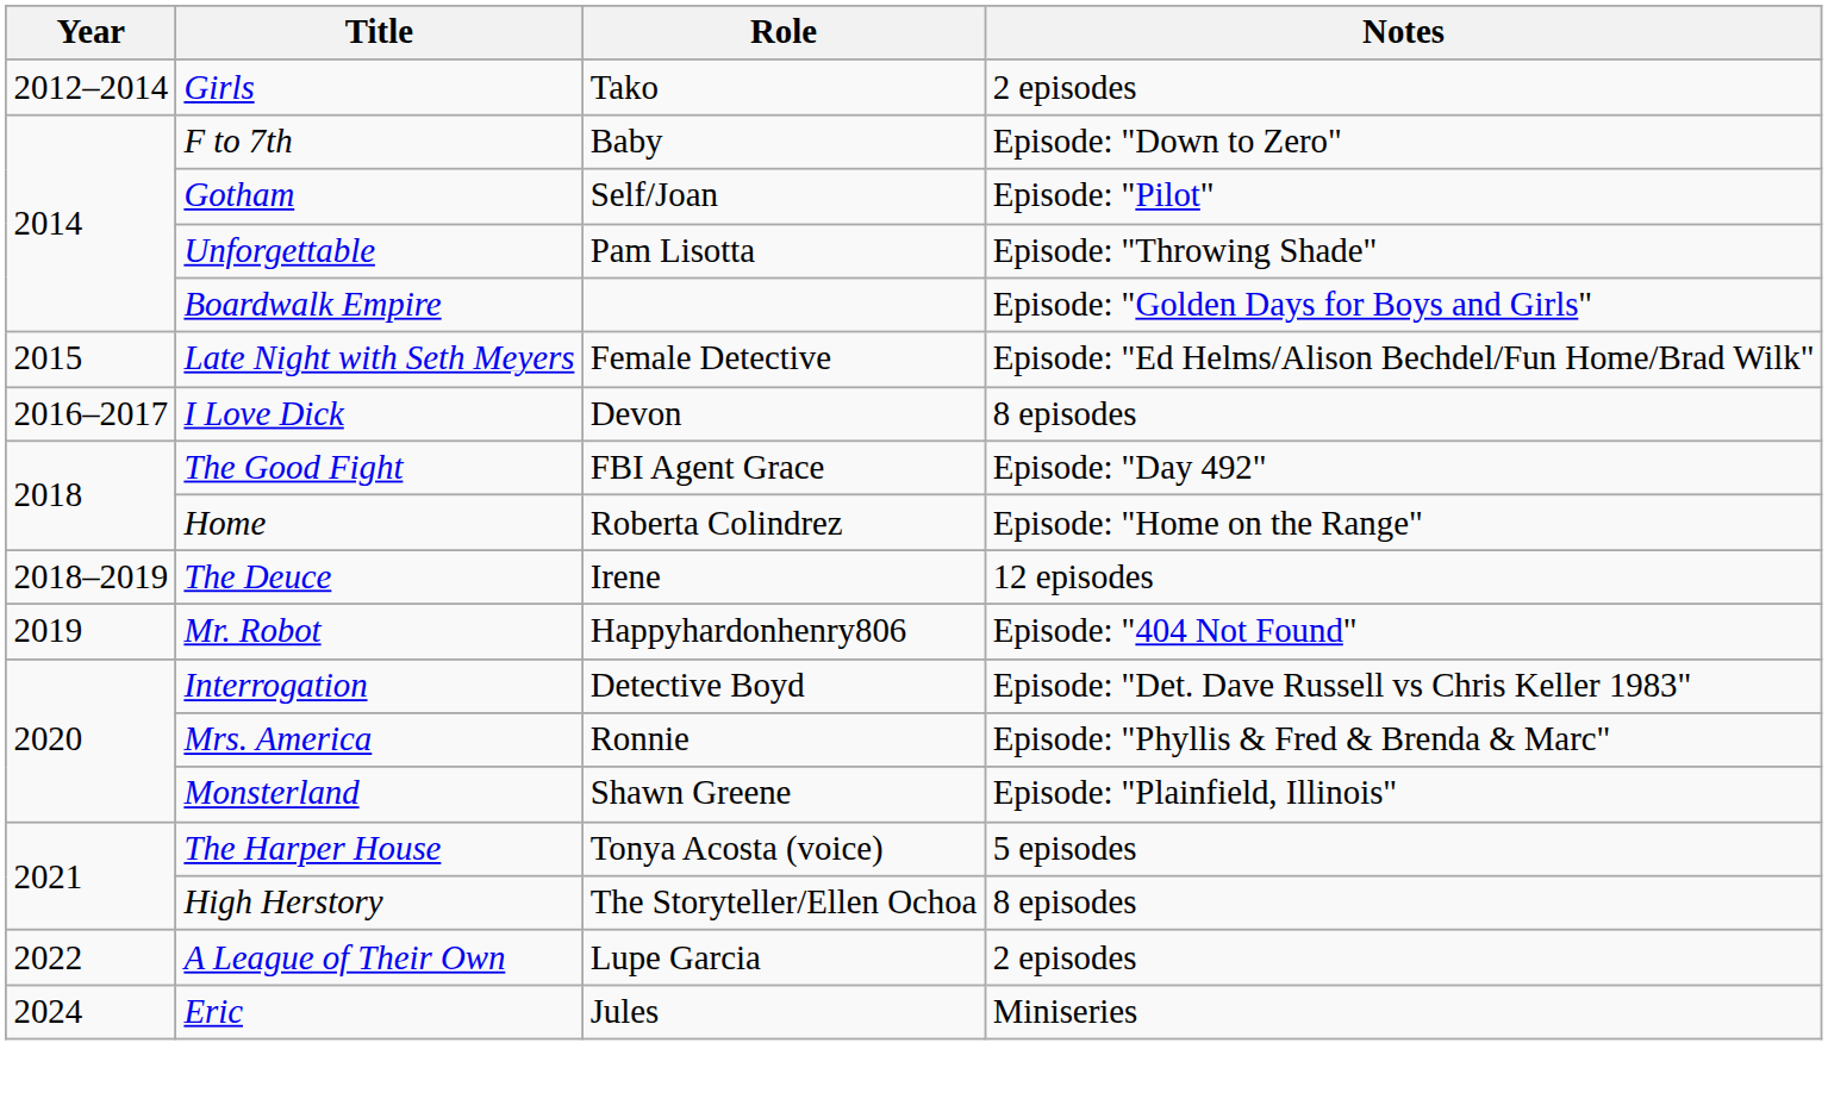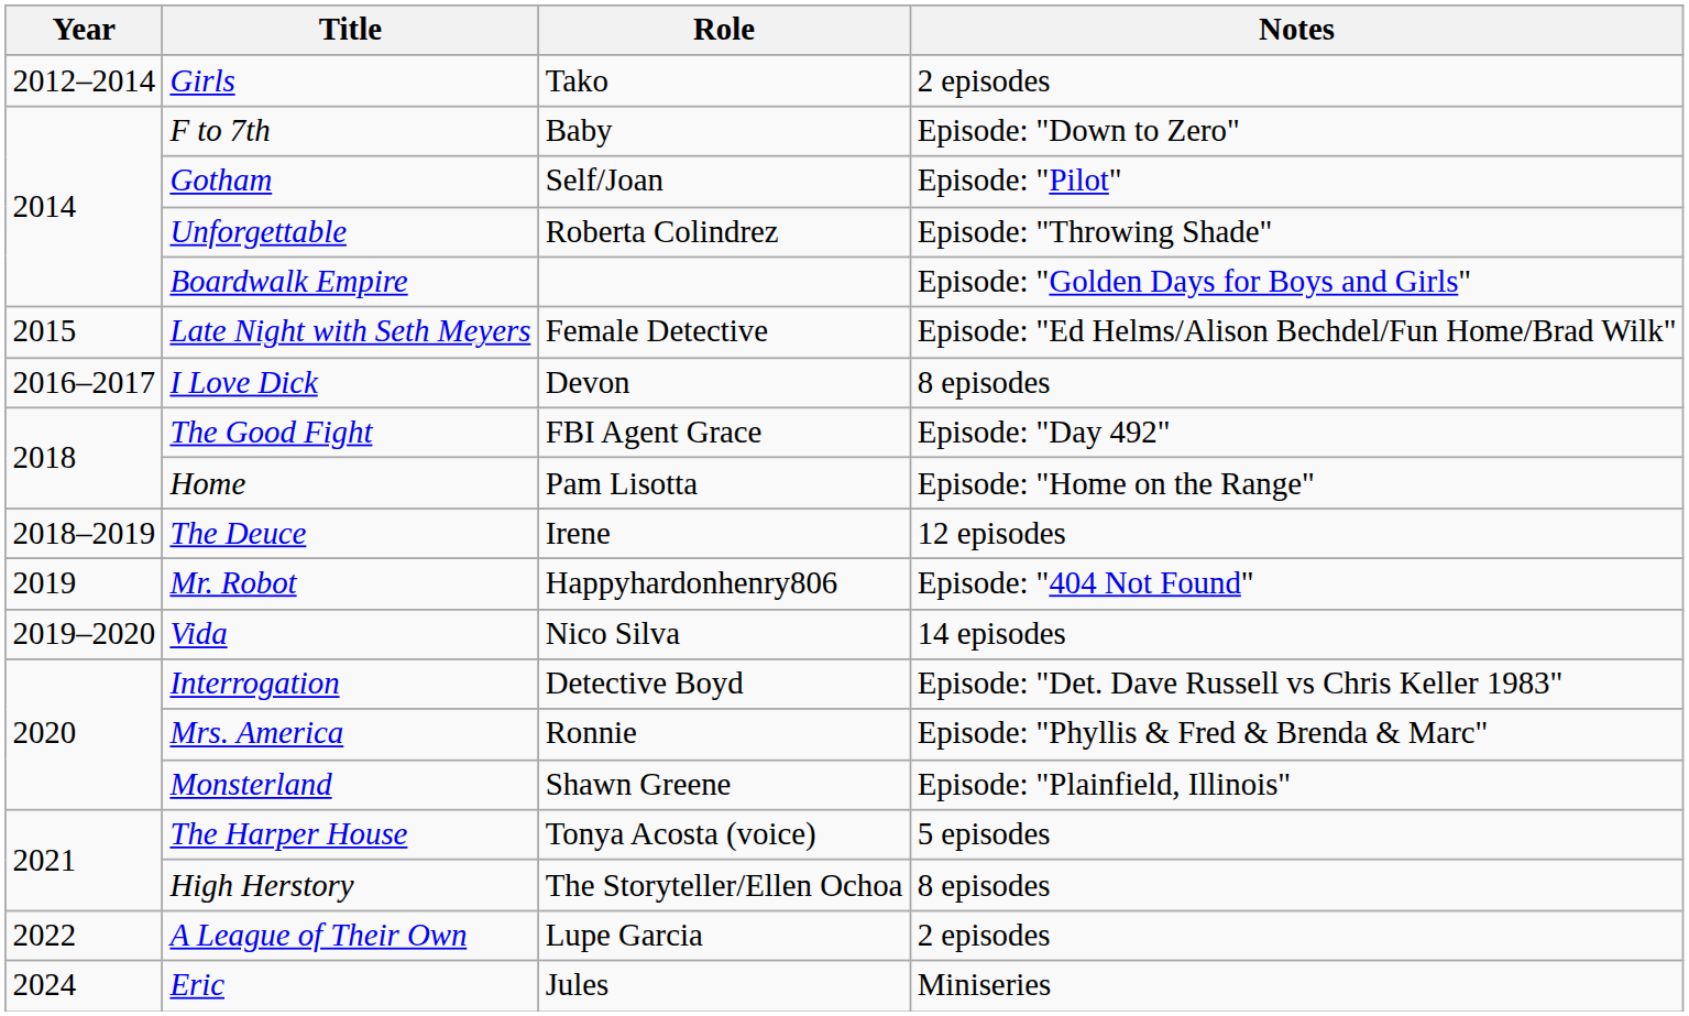Unforgettable | Role: Pam Lisotta -> Roberta Colindrez
Home | Role: Roberta Colindrez -> Pam Lisotta
+ row: 2019–2020 | Vida | Nico Silva | 14 episodes
